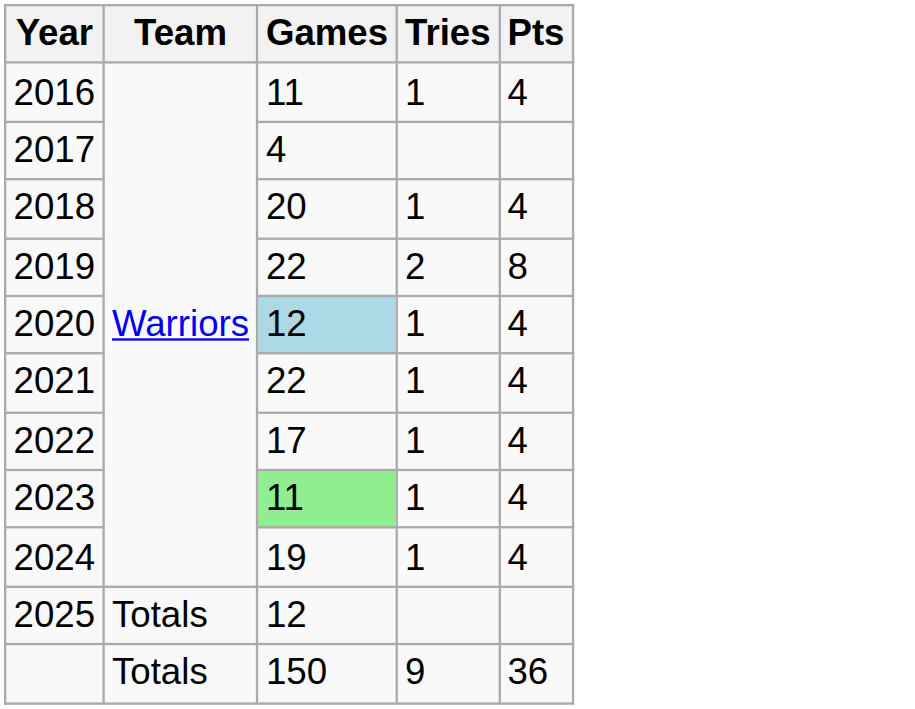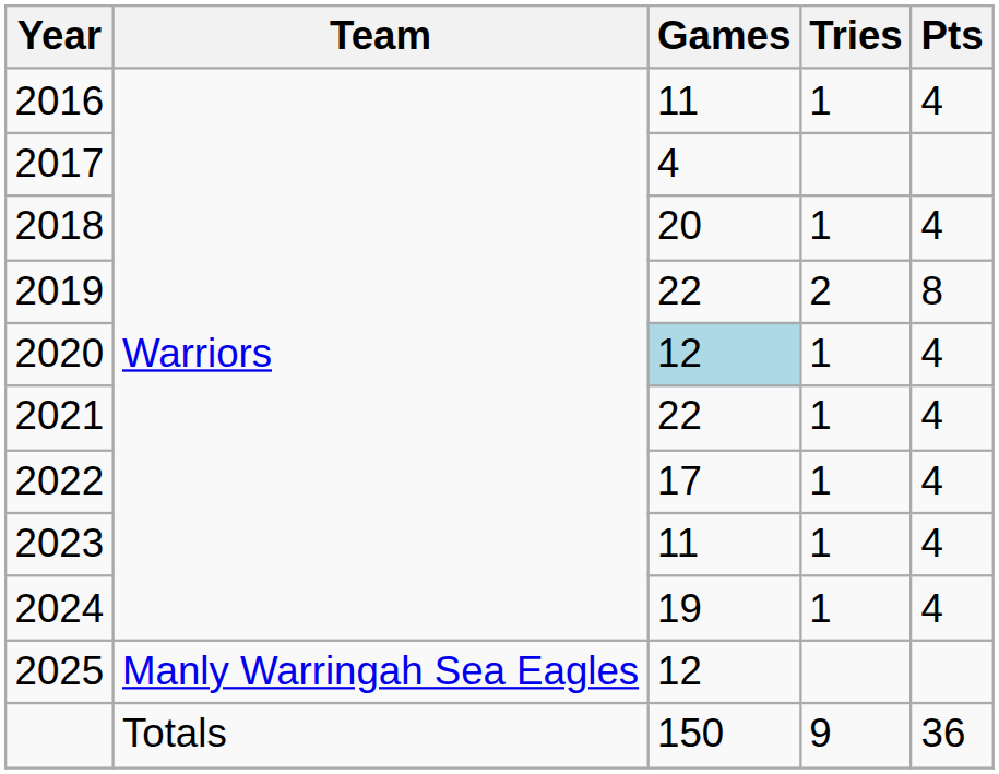2023 | Games: lightgreen background -> no background
2025 | Team: Totals -> Manly Warringah Sea Eagles
